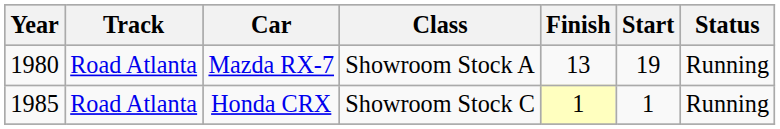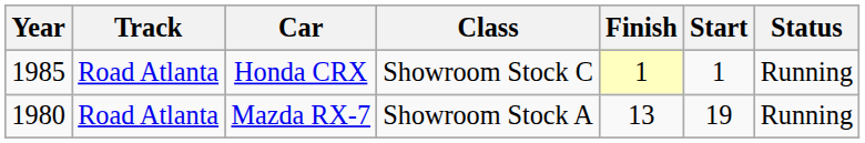rows swapped: Mazda RX-7 <-> Honda CRX
